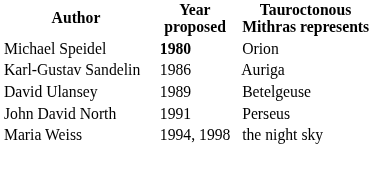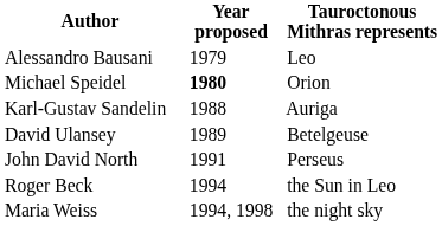+ row: Alessandro Bausani | 1979 | Leo
Karl-Gustav Sandelin | Year proposed: 1986 -> 1988
+ row: Roger Beck | 1994 | the Sun in Leo
